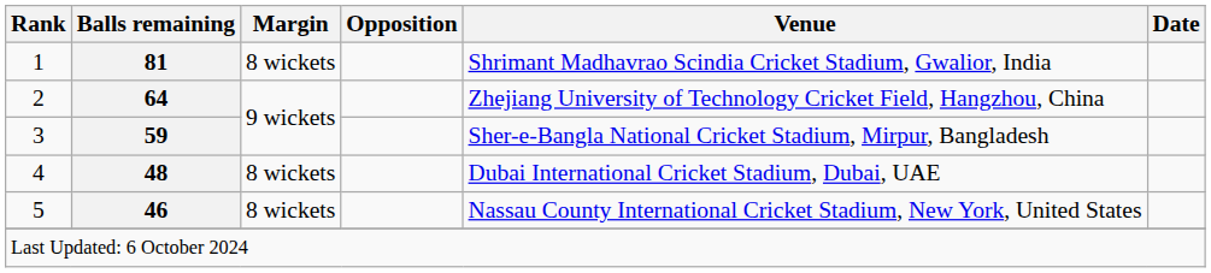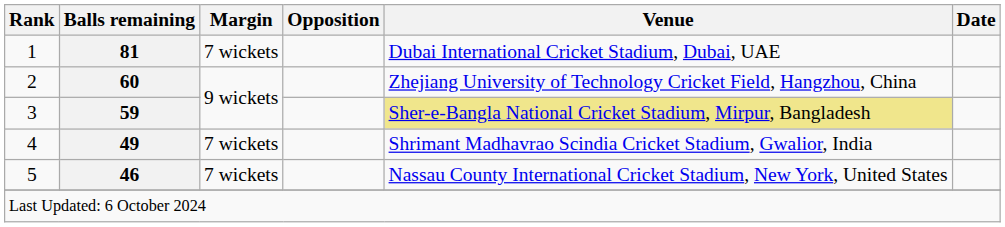1 | Margin: 8 wickets -> 7 wickets
1 | Venue: Shrimant Madhavrao Scindia Cricket Stadium, Gwalior, India -> Dubai International Cricket Stadium, Dubai, UAE
2 | Balls remaining: 64 -> 60
3 | Venue: no background -> khaki background
4 | Balls remaining: 48 -> 49
4 | Margin: 8 wickets -> 7 wickets
4 | Venue: Dubai International Cricket Stadium, Dubai, UAE -> Shrimant Madhavrao Scindia Cricket Stadium, Gwalior, India
5 | Margin: 8 wickets -> 7 wickets
